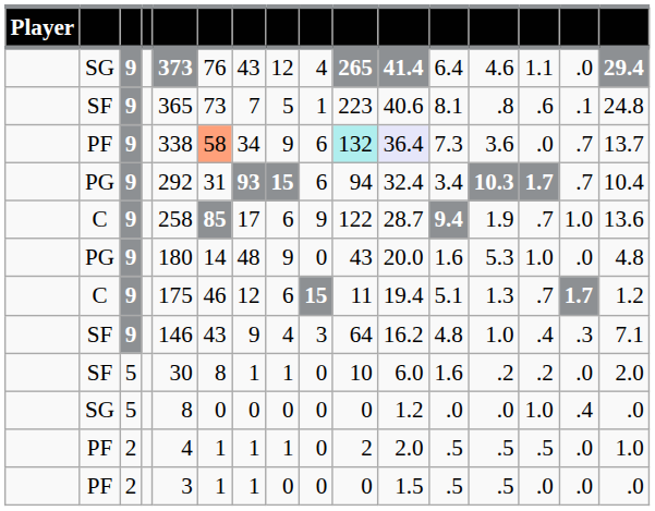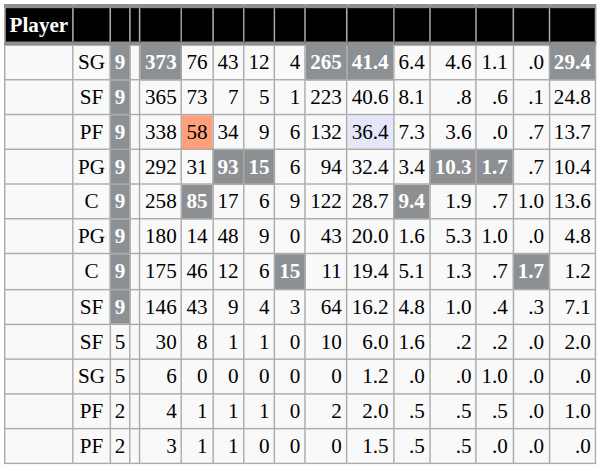PF / 9 | column 10: paleturquoise background -> no background
SG / 5 | column 5: 8 -> 6
SG / 5 | column 15: .4 -> .0
